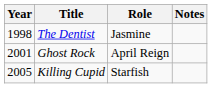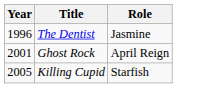- column: Notes
The Dentist | Year: 1998 -> 1996
